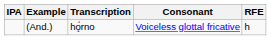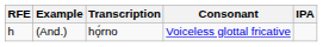columns swapped: RFE <-> IPA
